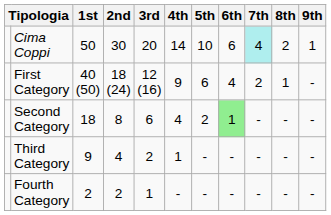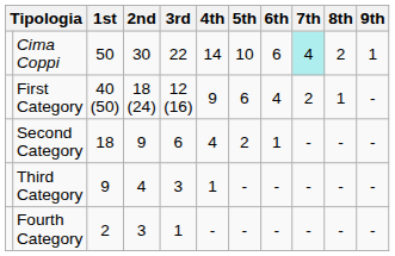Cima Coppi | 3rd: 20 -> 22
Second Category | 2nd: 8 -> 9
Second Category | 6th: lightgreen background -> no background
Third Category | 3rd: 2 -> 3
Fourth Category | 2nd: 2 -> 3
